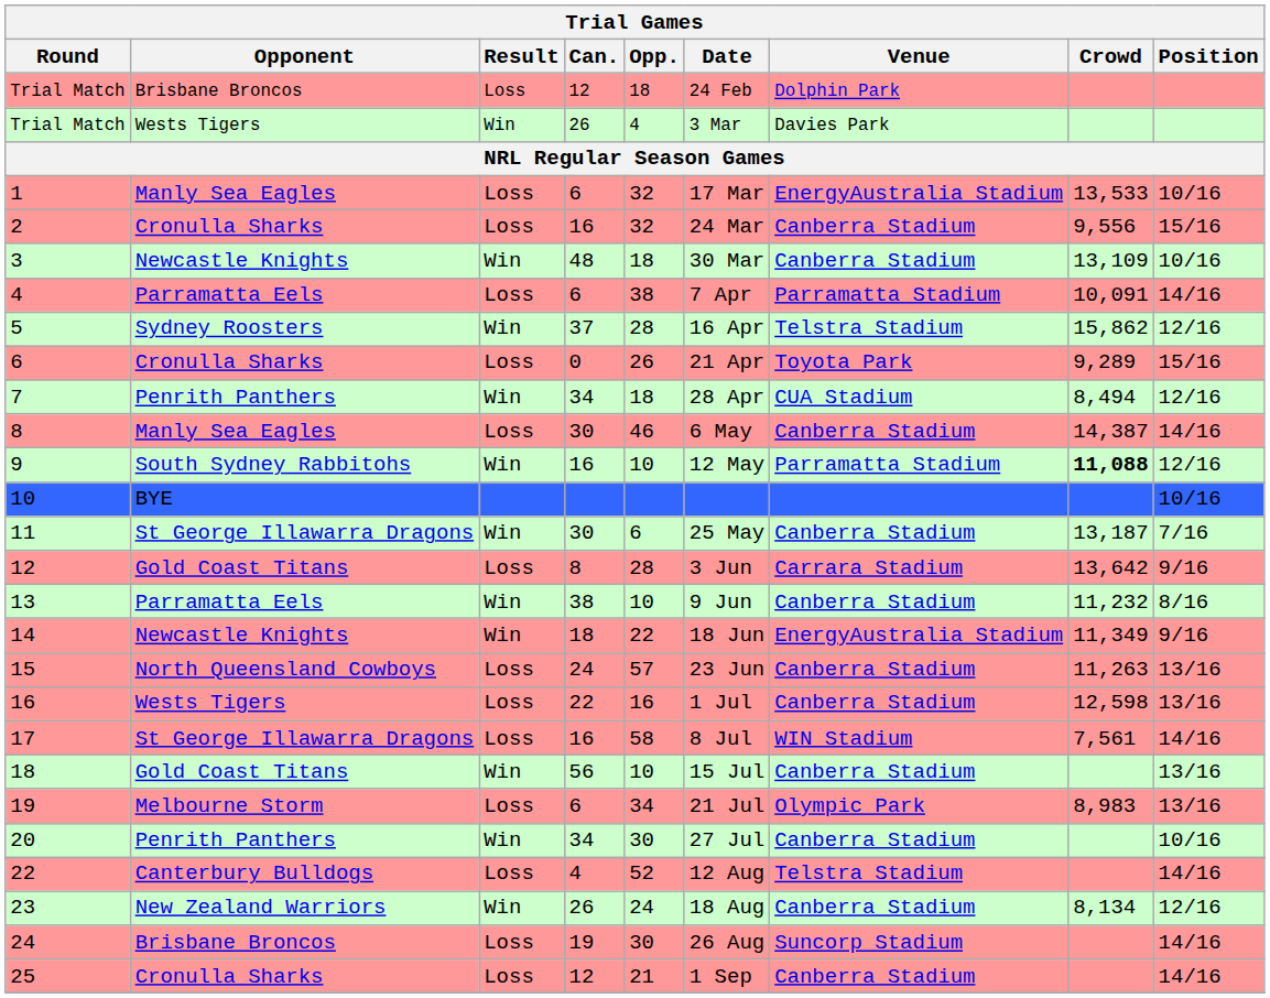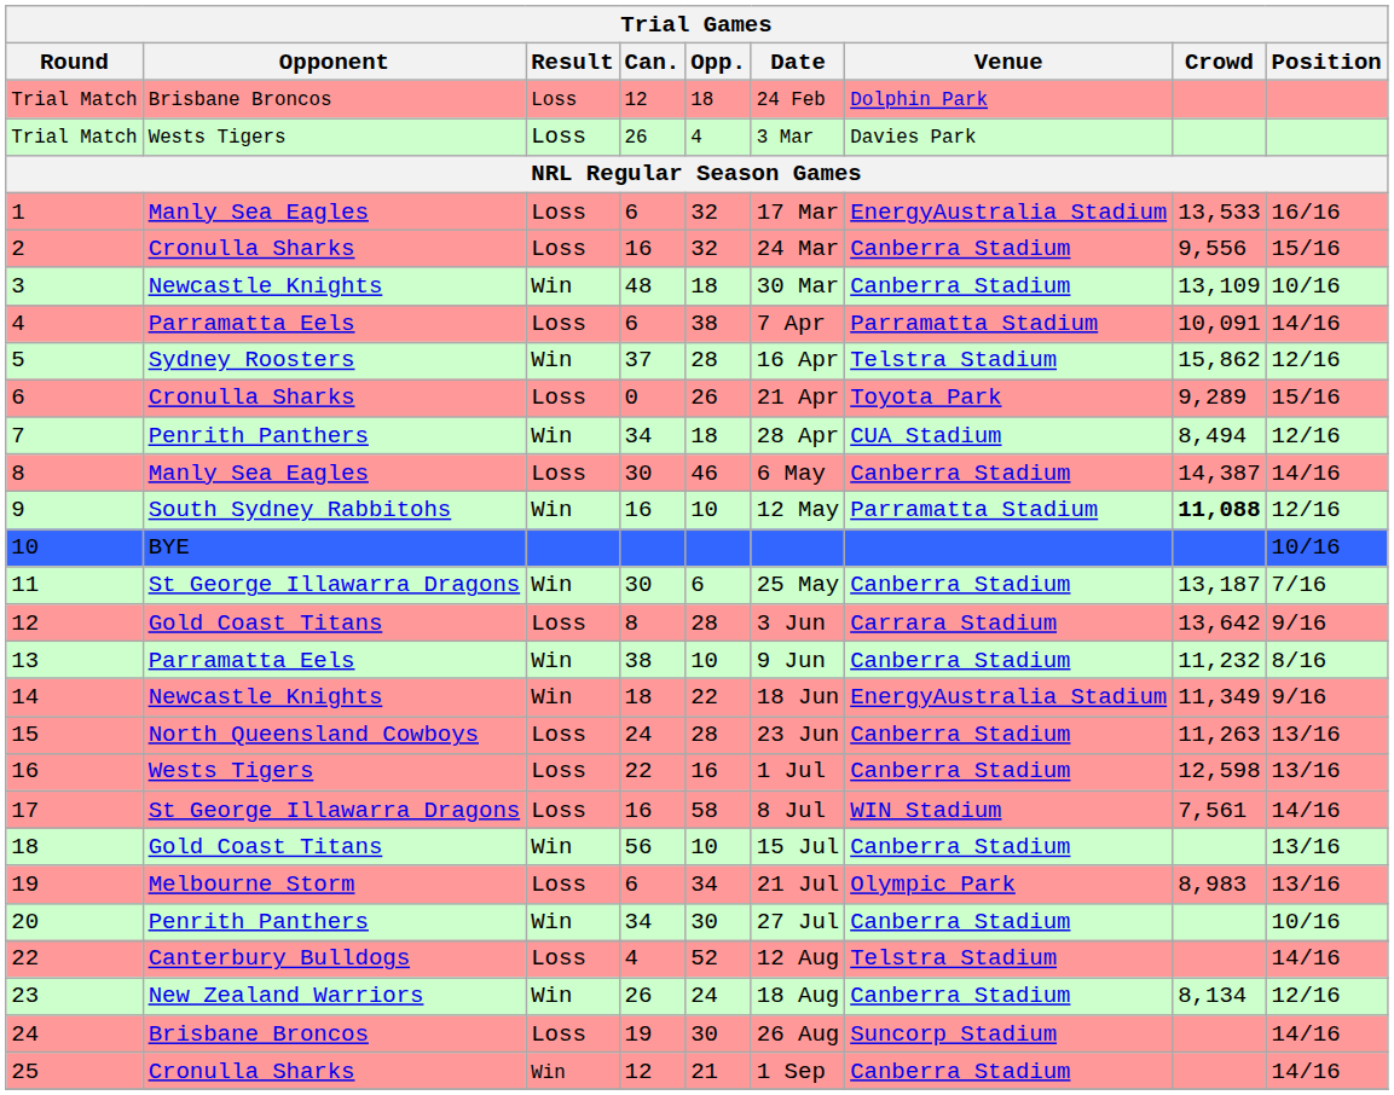Trial Match / 26 | Result: Win -> Loss
1 | Position: 10/16 -> 16/16
15 | Opp.: 57 -> 28
25 | Result: Loss -> Win
